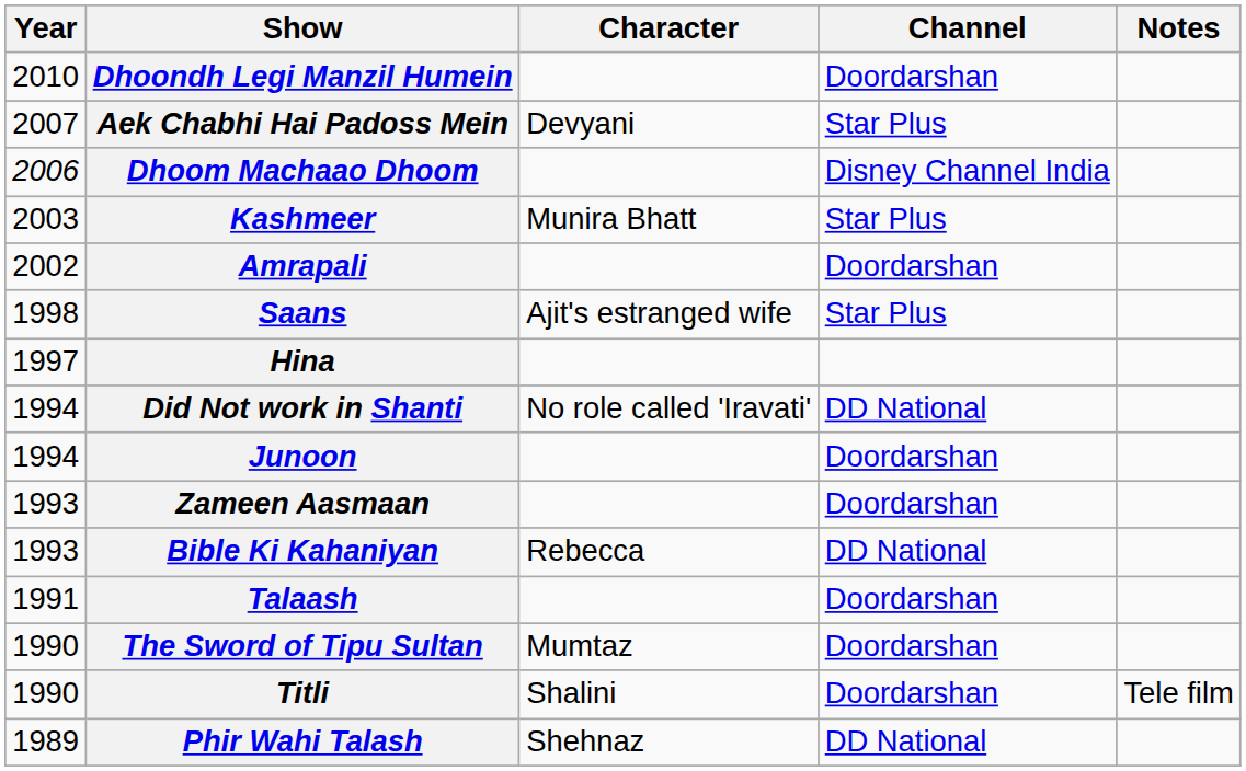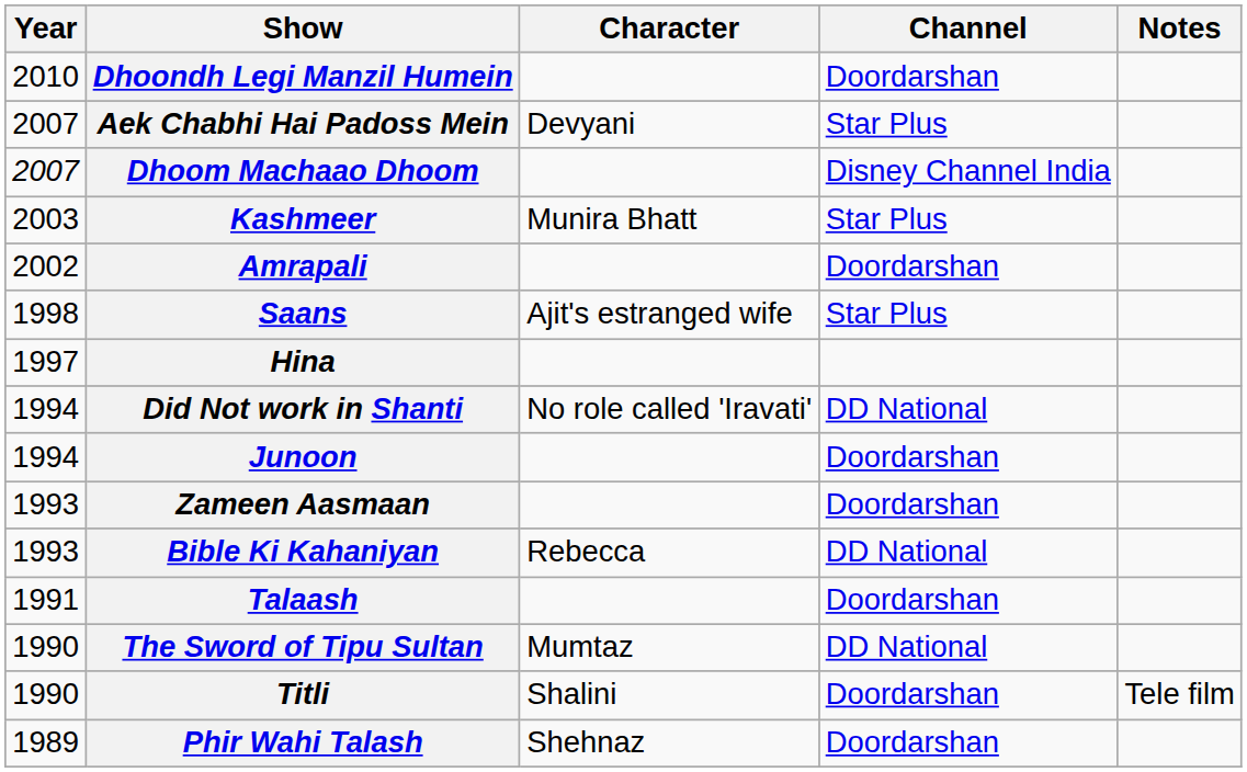Dhoom Machaao Dhoom | Year: 2006 -> 2007
The Sword of Tipu Sultan | Channel: Doordarshan -> DD National
Phir Wahi Talash | Channel: DD National -> Doordarshan
